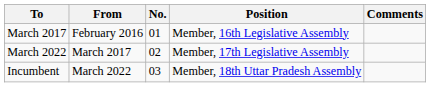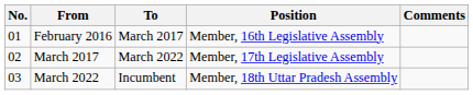columns swapped: No. <-> To
